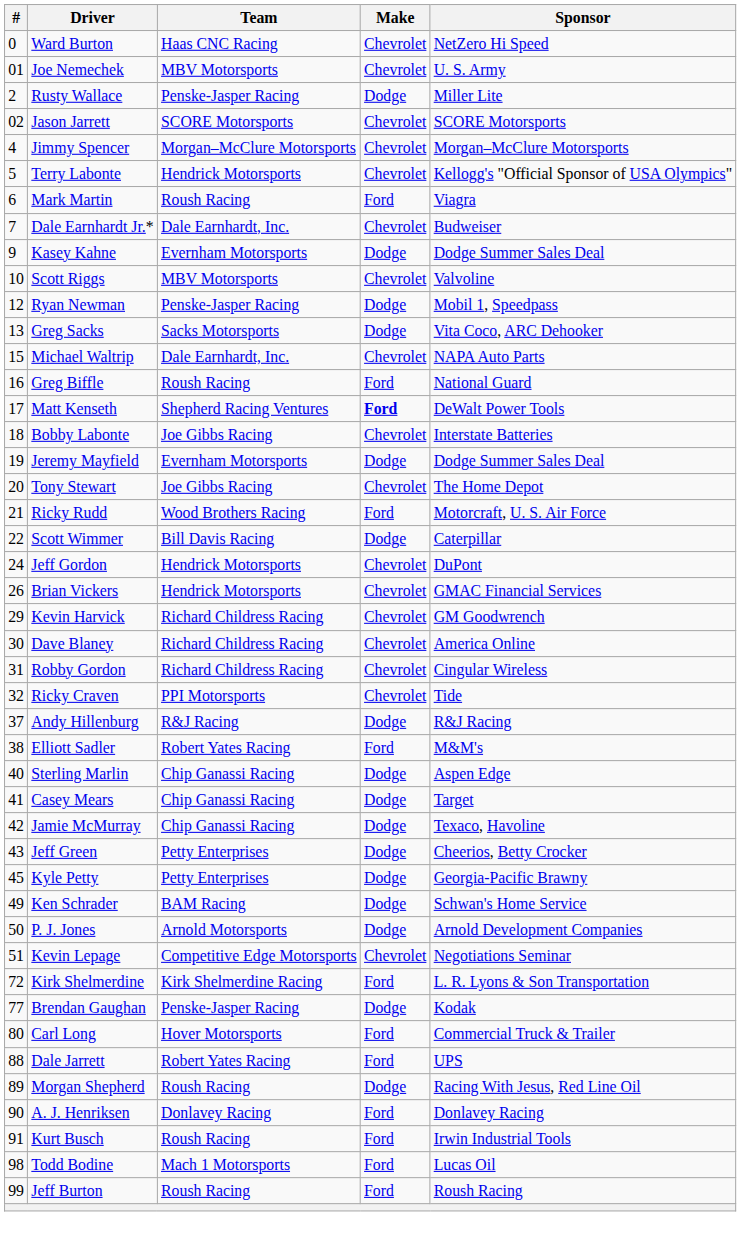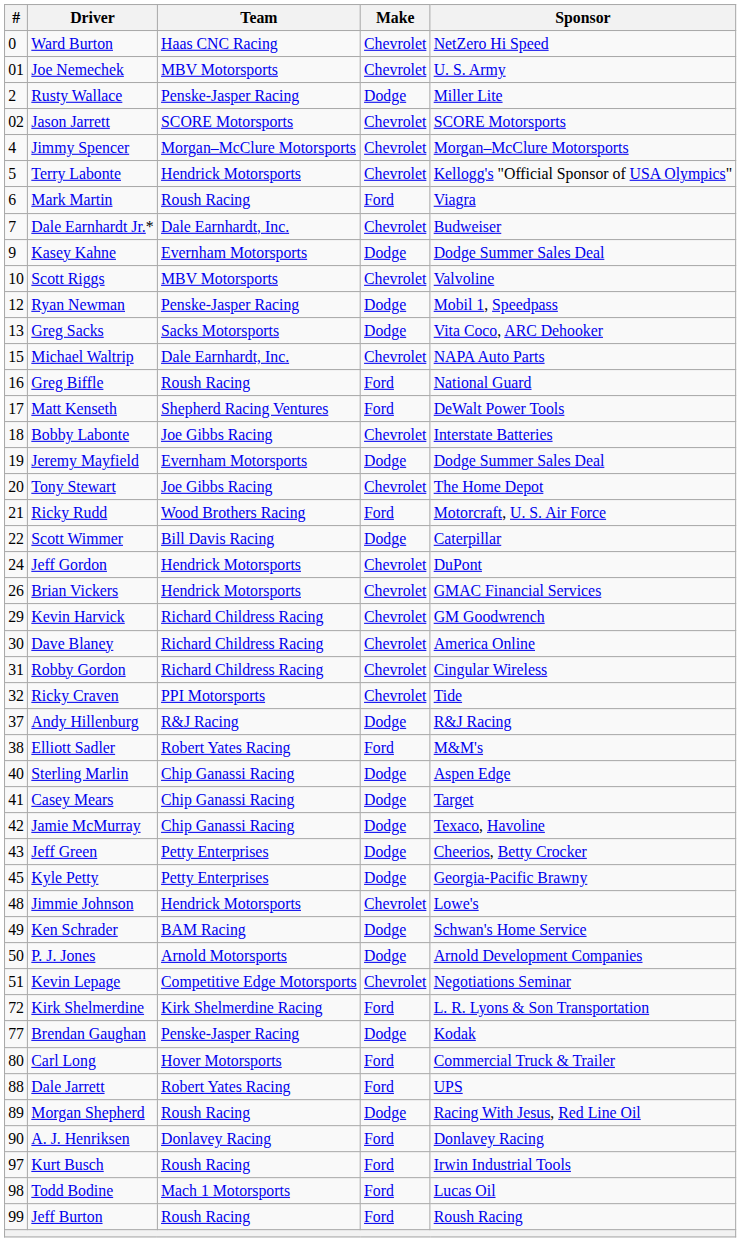Matt Kenseth | Make: bold -> normal
+ row: 48 | Jimmie Johnson | Hendrick Motorsports | Chevrolet | Lowe's
Kurt Busch | #: 91 -> 97
